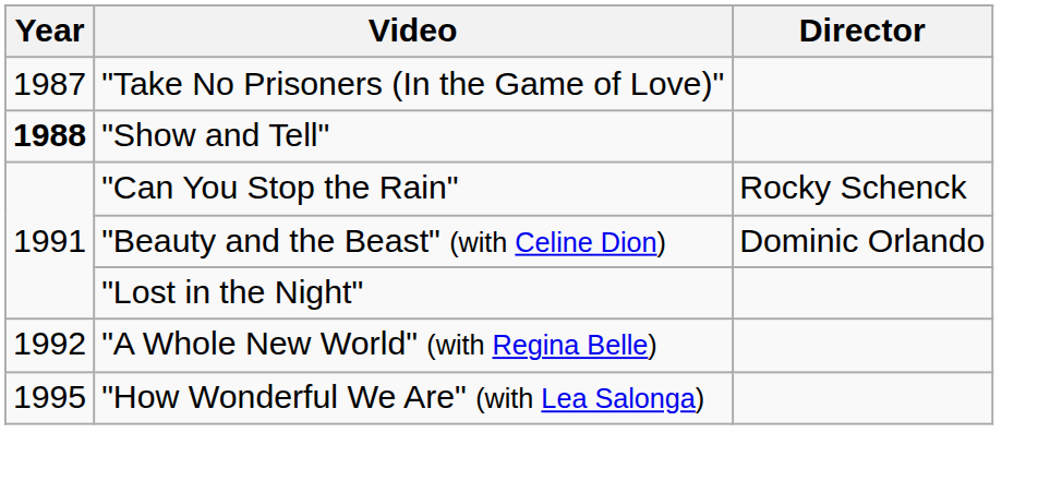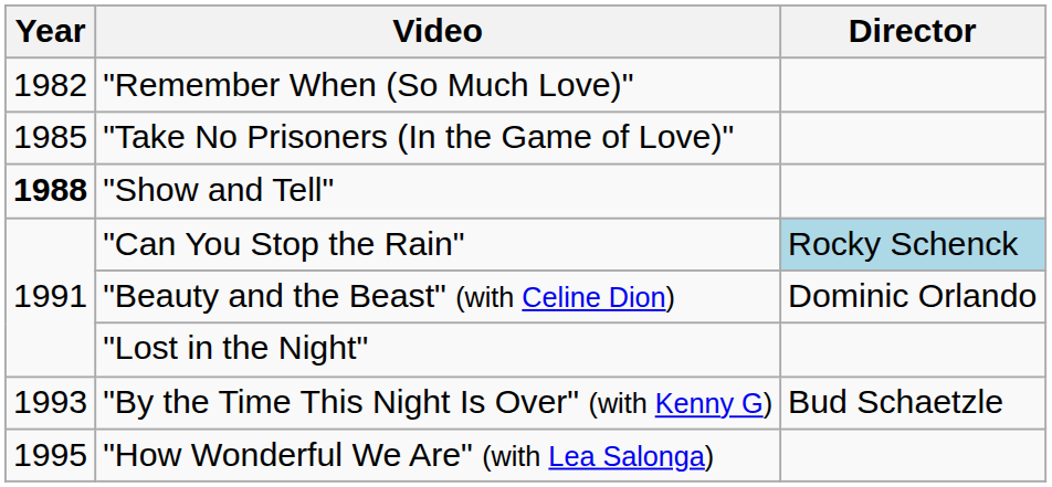+ row: 1982 | "Remember When (So Much Love)"
"Take No Prisoners (In the Game of Love)" | Year: 1987 -> 1985
"Can You Stop the Rain" | Director: no background -> lightblue background
- row: 1992 | "A Whole New World" (with Regina Belle)
+ row: 1993 | "By the Time This Night Is Over" (with Kenny G) | Bud Schaetzle
